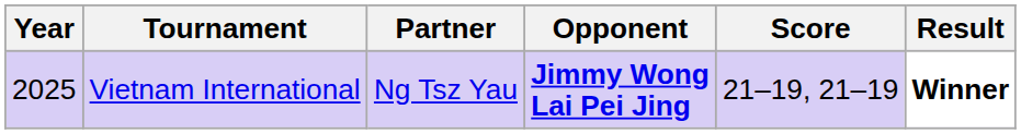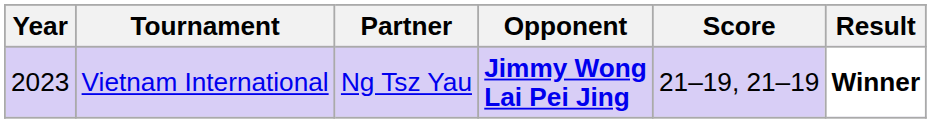Vietnam International | Year: 2025 -> 2023
